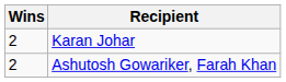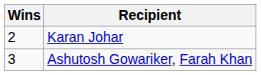Ashutosh Gowariker, Farah Khan | Wins: 2 -> 3
